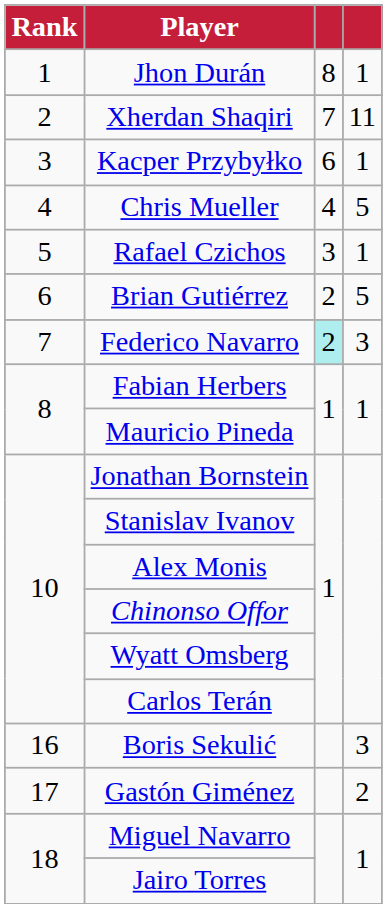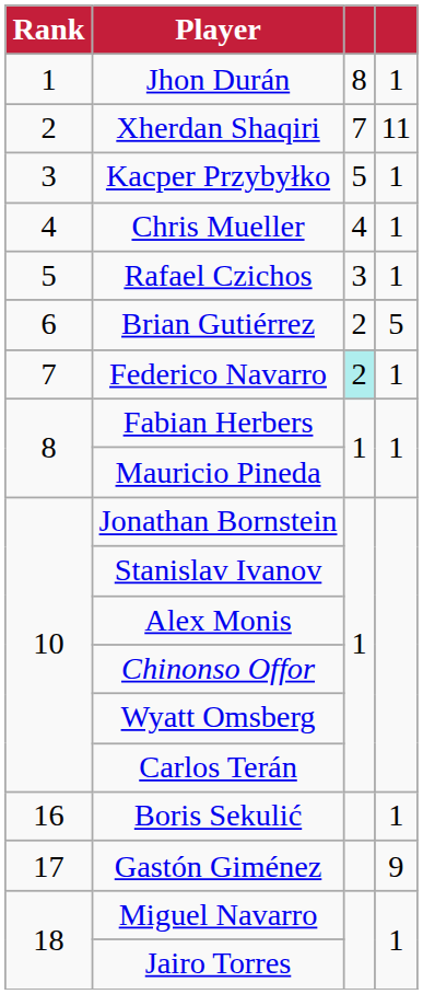Kacper Przybyłko | column 3: 6 -> 5
Chris Mueller | column 4: 5 -> 1
Federico Navarro | column 4: 3 -> 1
Boris Sekulić | column 4: 3 -> 1
Gastón Giménez | column 4: 2 -> 9
